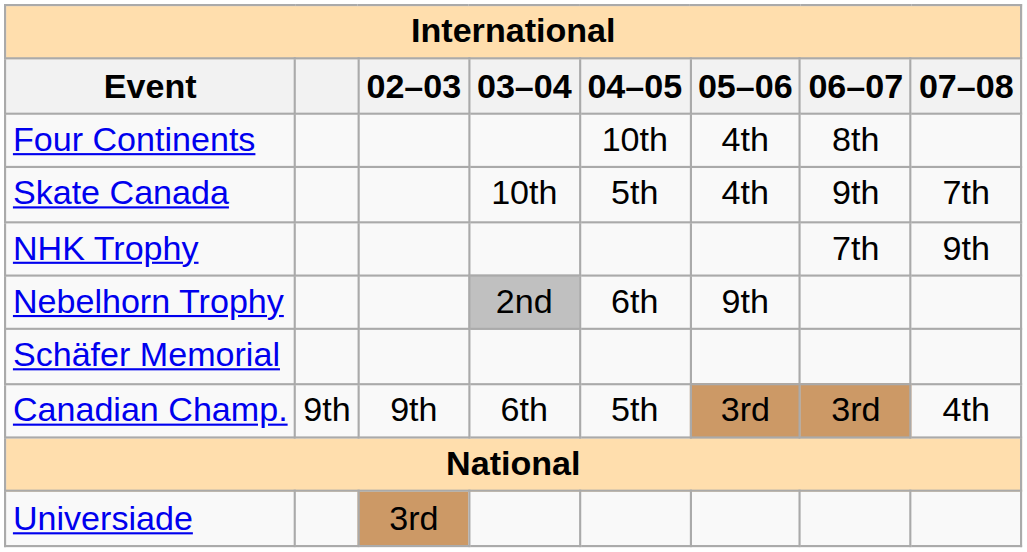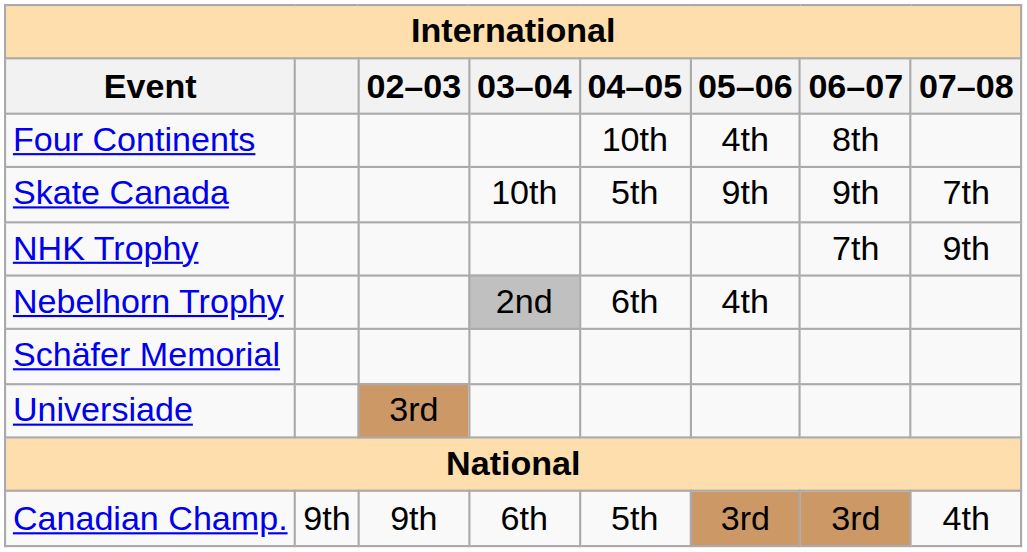Skate Canada | 05–06: 4th -> 9th
Nebelhorn Trophy | 05–06: 9th -> 4th
rows swapped: Universiade <-> Canadian Champ.
